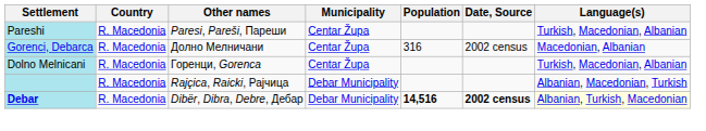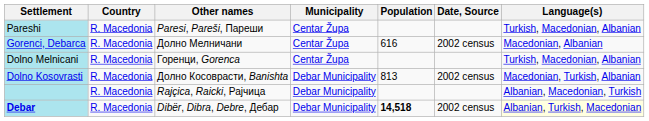Gorenci, Debarca | Population: 316 -> 616
+ row: Dolno Kosovrasti | R. Macedonia | Долно Косоврасти, Banishta | Debar Municipality | 813 | 2002 census | Macedonian, Turkish, Albanian
Debar | Population: 14,516 -> 14,518
Debar | Date, Source: bold -> normal
